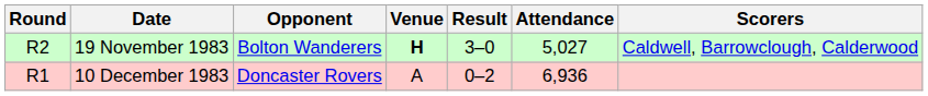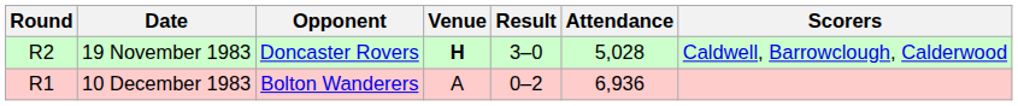19 November 1983 | Opponent: Bolton Wanderers -> Doncaster Rovers
19 November 1983 | Attendance: 5,027 -> 5,028
10 December 1983 | Opponent: Doncaster Rovers -> Bolton Wanderers
